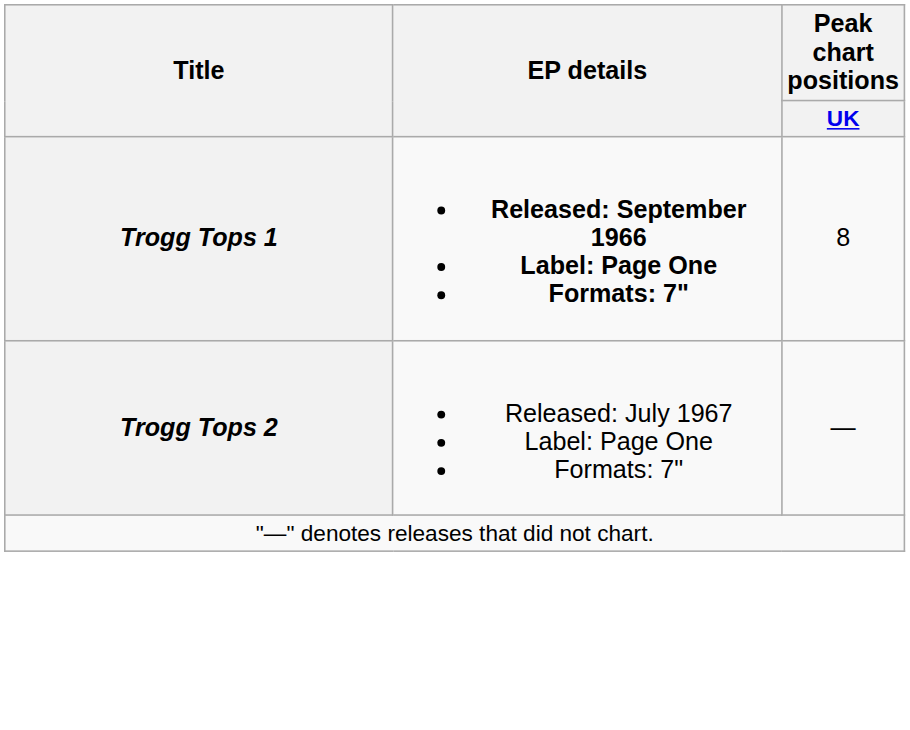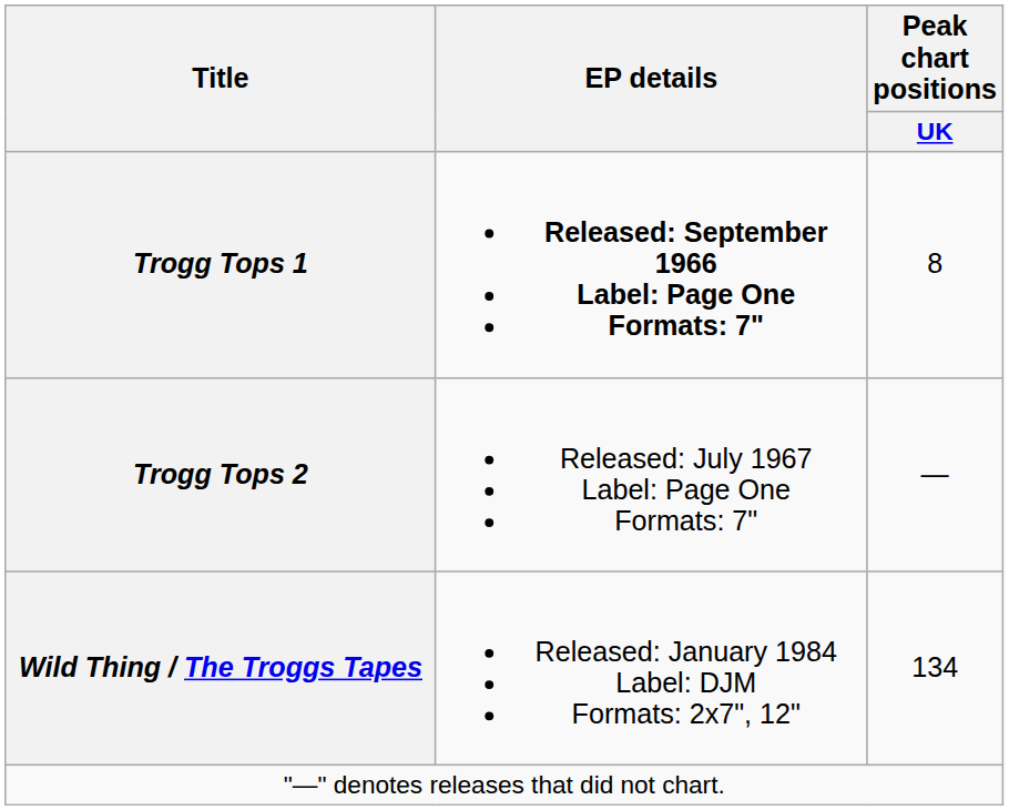+ row: Wild Thing / The Troggs Tapes | Released: January 1984 Label: DJM Formats: 2x7", 12" | 134
